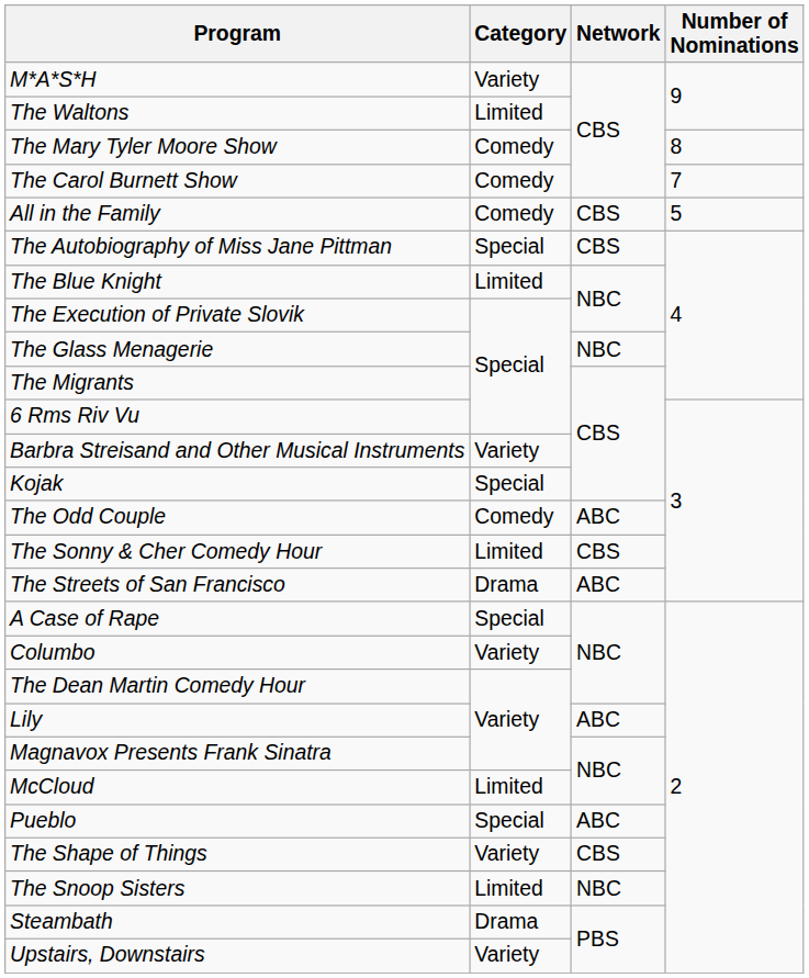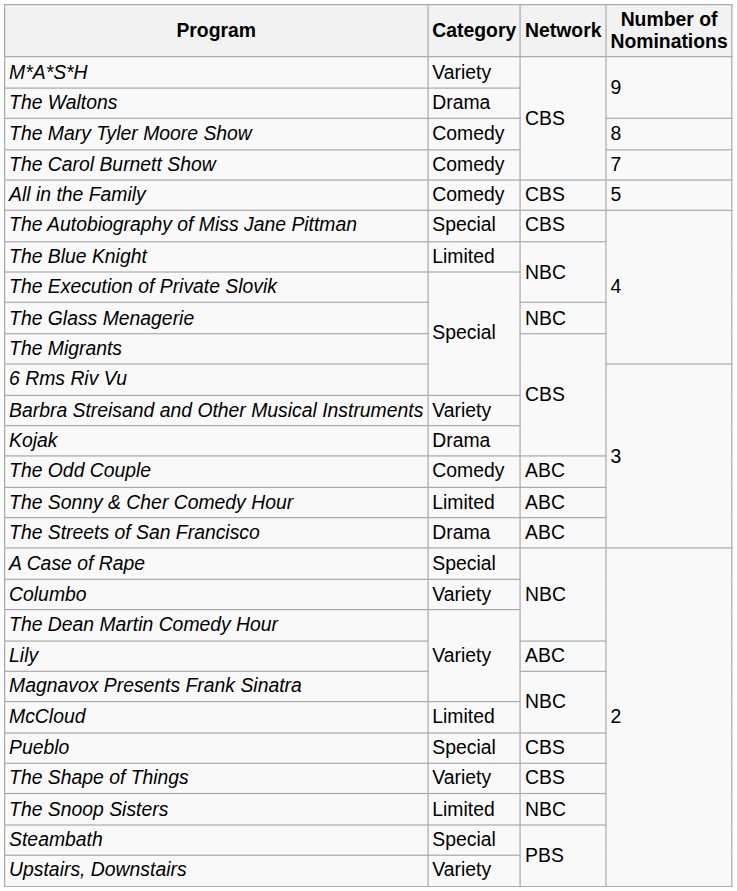The Waltons | Category: Limited -> Drama
Kojak | Category: Special -> Drama
The Sonny & Cher Comedy Hour | Network: CBS -> ABC
Pueblo | Network: ABC -> CBS
Steambath | Category: Drama -> Special
